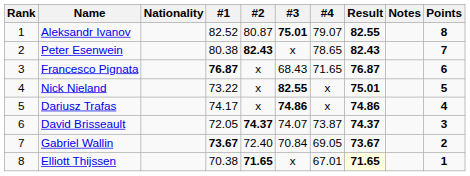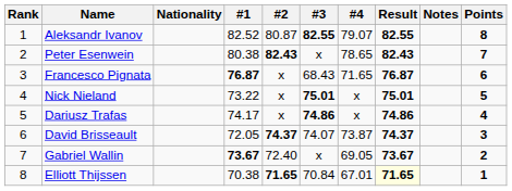Aleksandr Ivanov | #3: 75.01 -> 82.55
Nick Nieland | #3: 82.55 -> 75.01
Gabriel Wallin | #3: 70.84 -> x
Elliott Thijssen | #3: x -> 70.84
